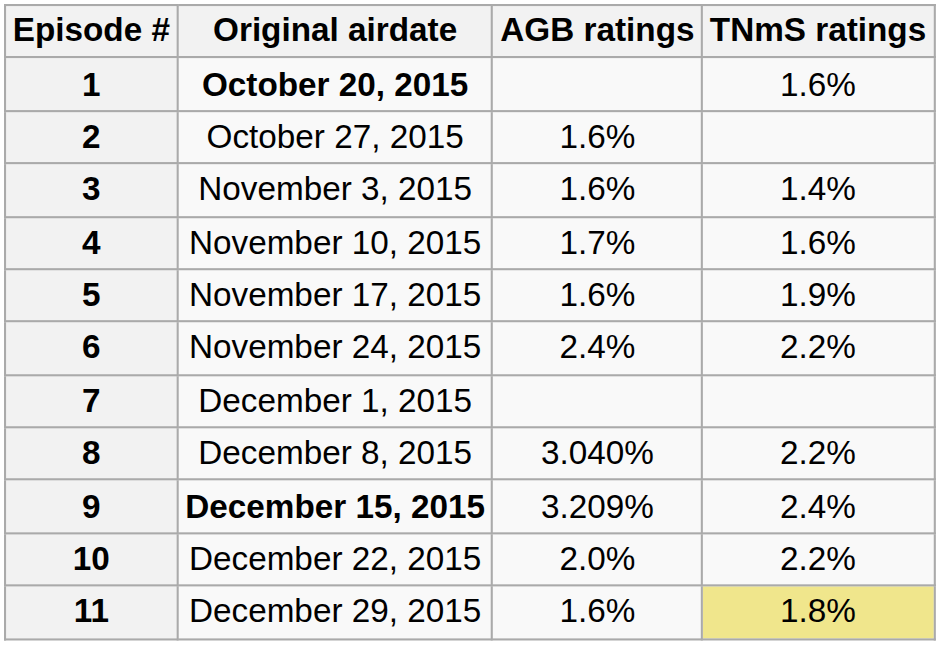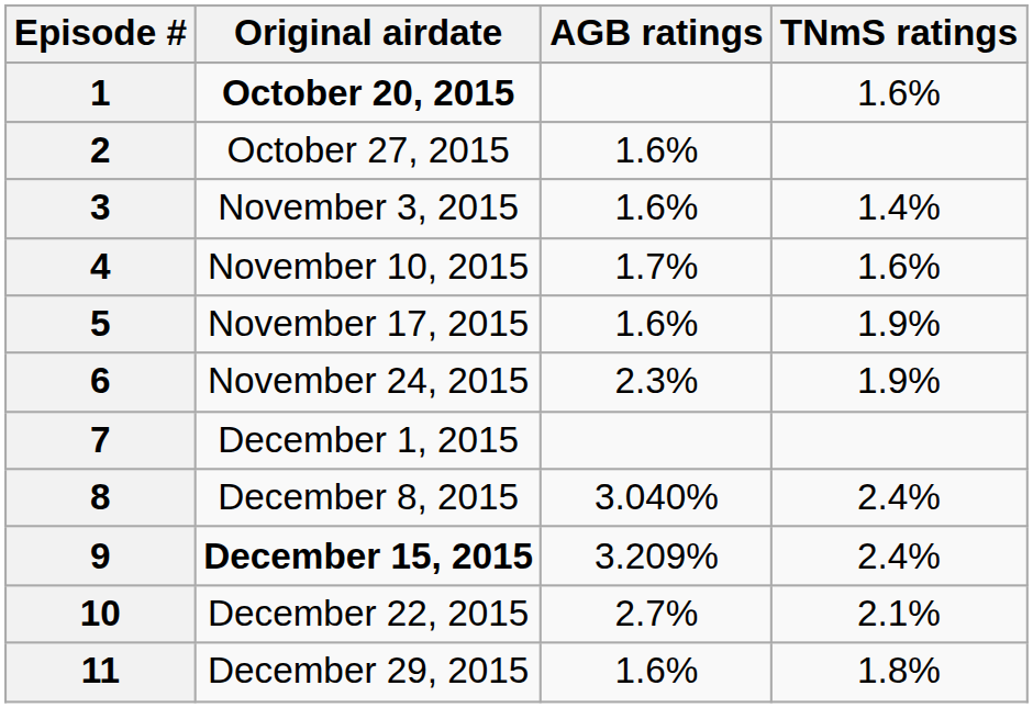6 | AGB ratings: 2.4% -> 2.3%
6 | TNmS ratings: 2.2% -> 1.9%
8 | TNmS ratings: 2.2% -> 2.4%
10 | AGB ratings: 2.0% -> 2.7%
10 | TNmS ratings: 2.2% -> 2.1%
11 | TNmS ratings: khaki background -> no background
